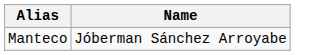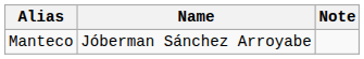+ column: Note
